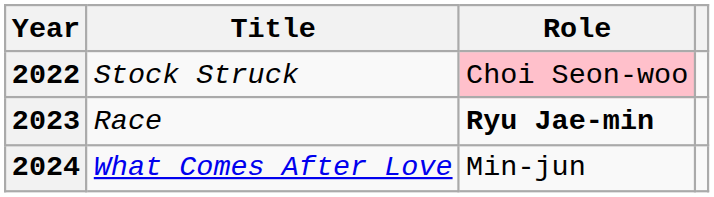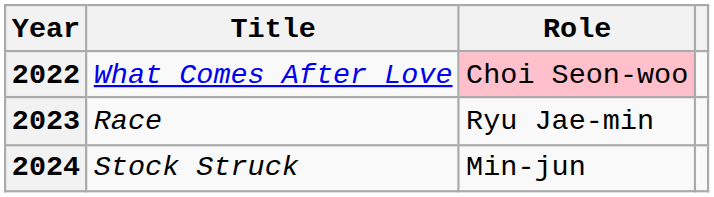2022 | Title: Stock Struck -> What Comes After Love
2023 | Role: bold -> normal
2024 | Title: What Comes After Love -> Stock Struck
